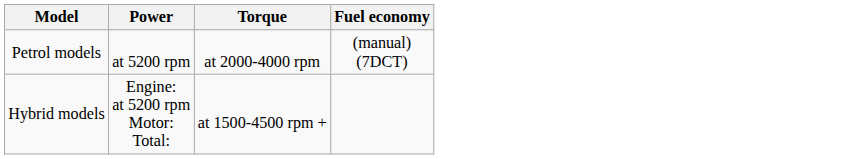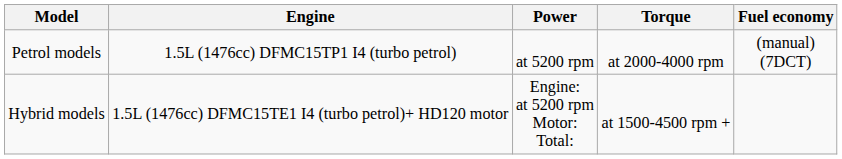+ column: Engine | 1.5L (1476cc) DFMC15TP1 I4 (turbo petrol) | 1.5L (1476cc) DFMC15TE1 I4 (turbo petrol)+ HD120 motor
